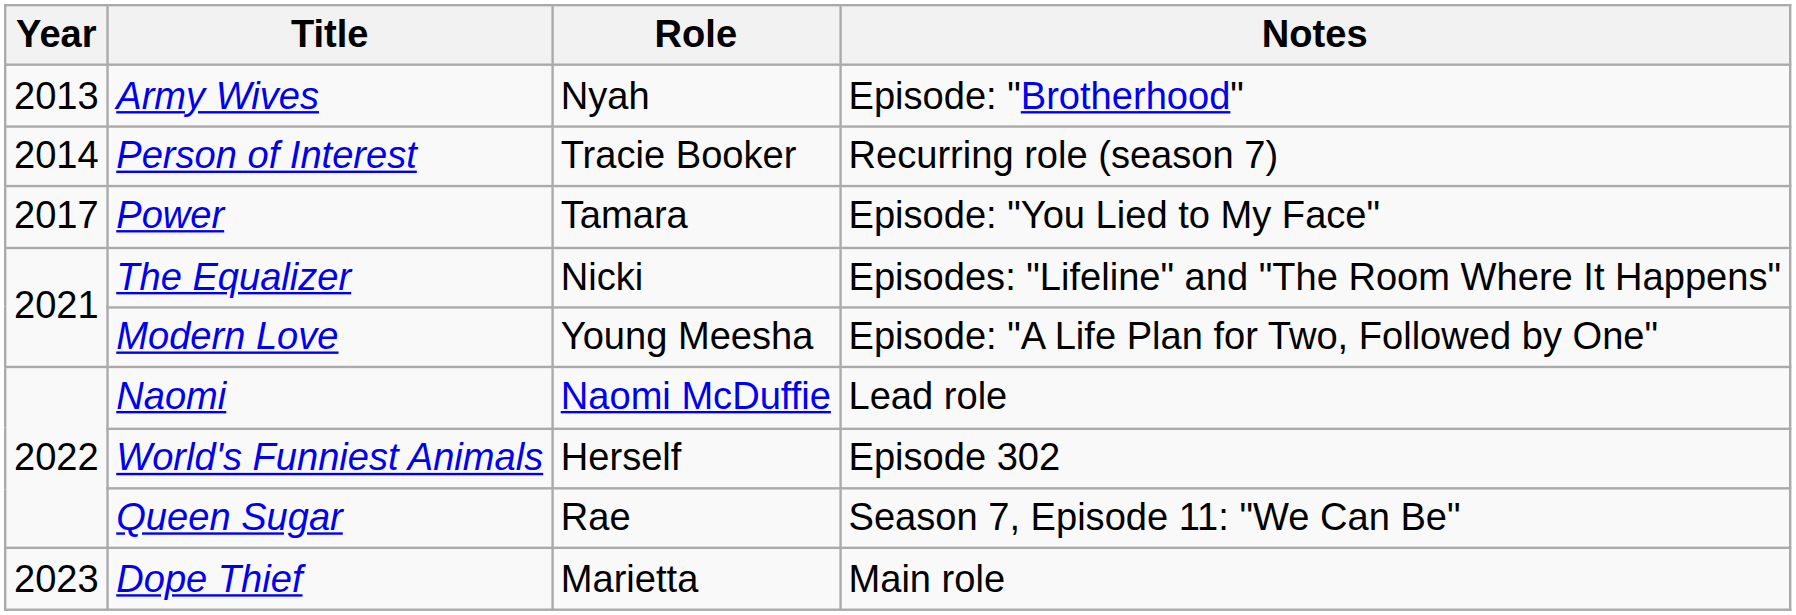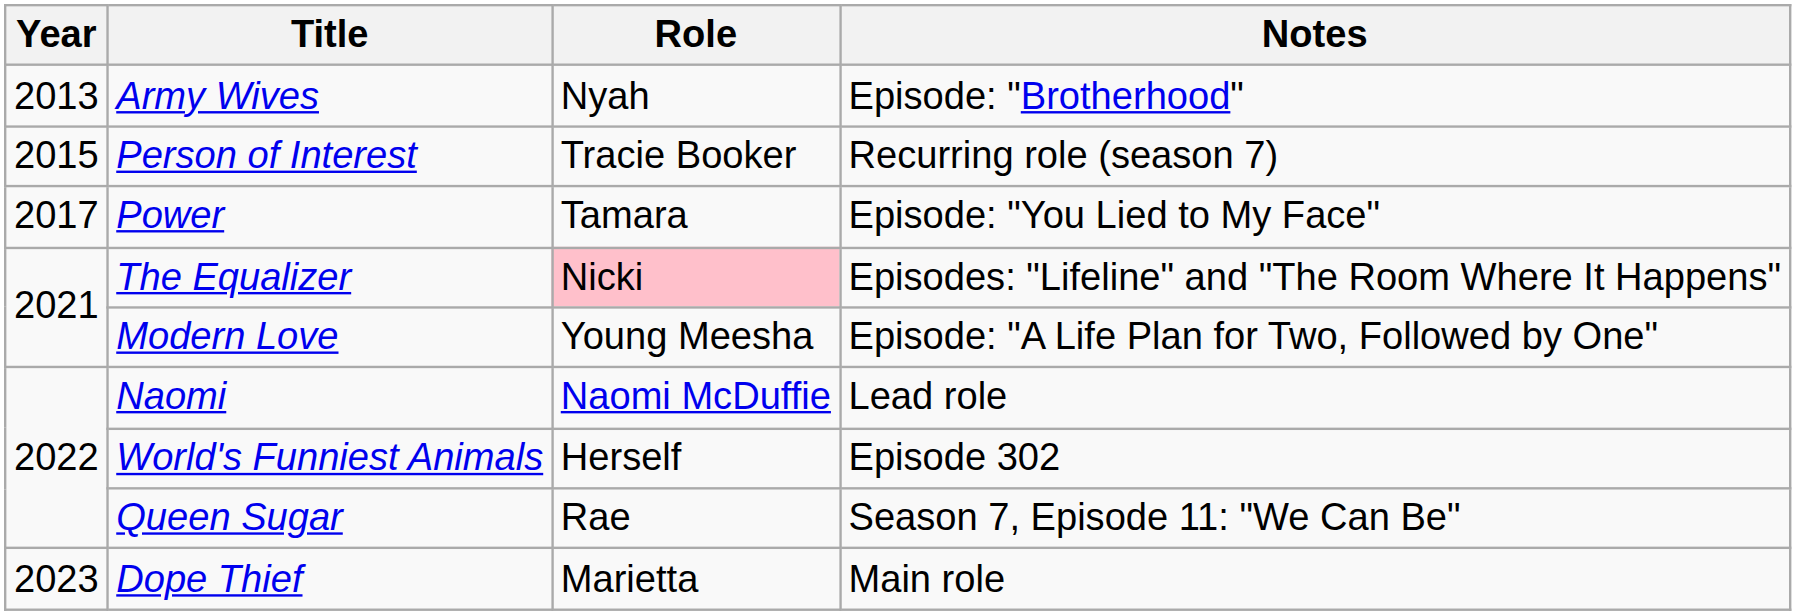Person of Interest | Year: 2014 -> 2015
The Equalizer | Role: no background -> pink background
